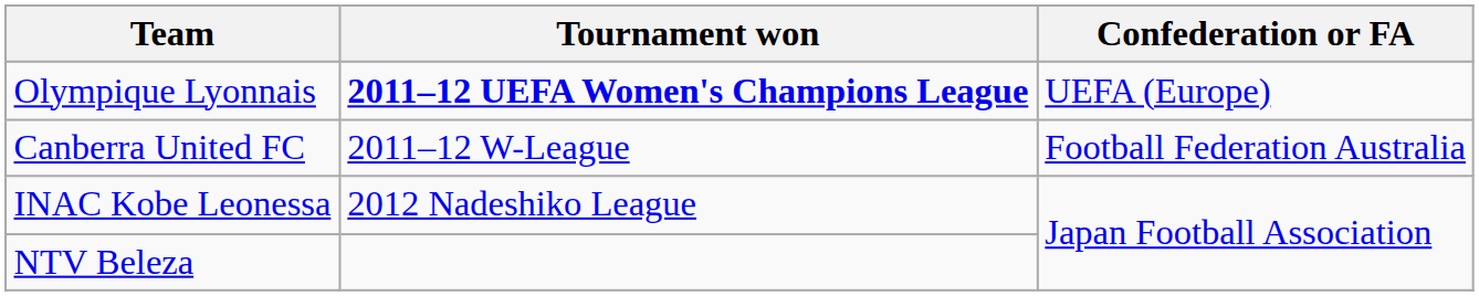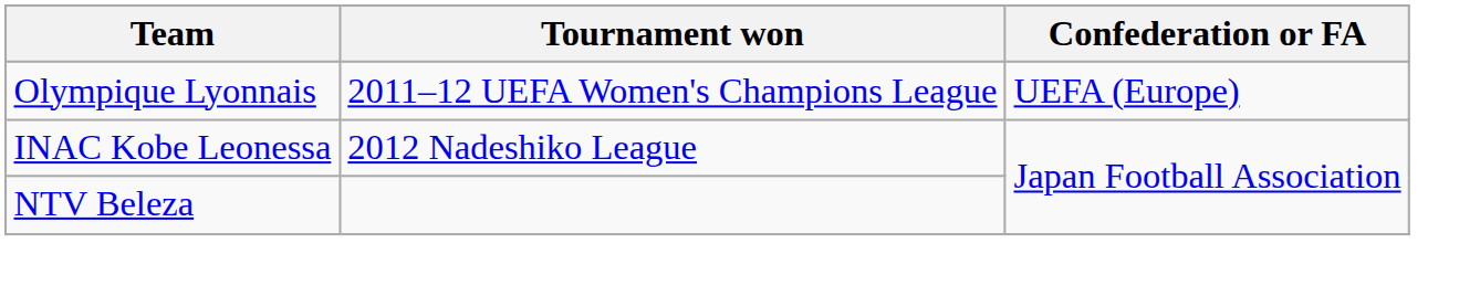Olympique Lyonnais | Tournament won: bold -> normal
- row: Canberra United FC | 2011–12 W-League | Football Federation Australia
